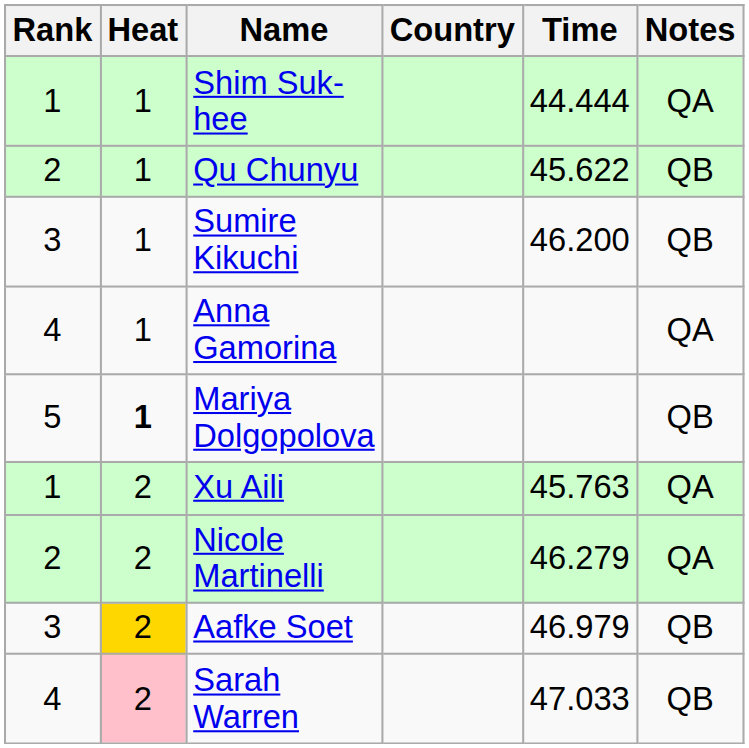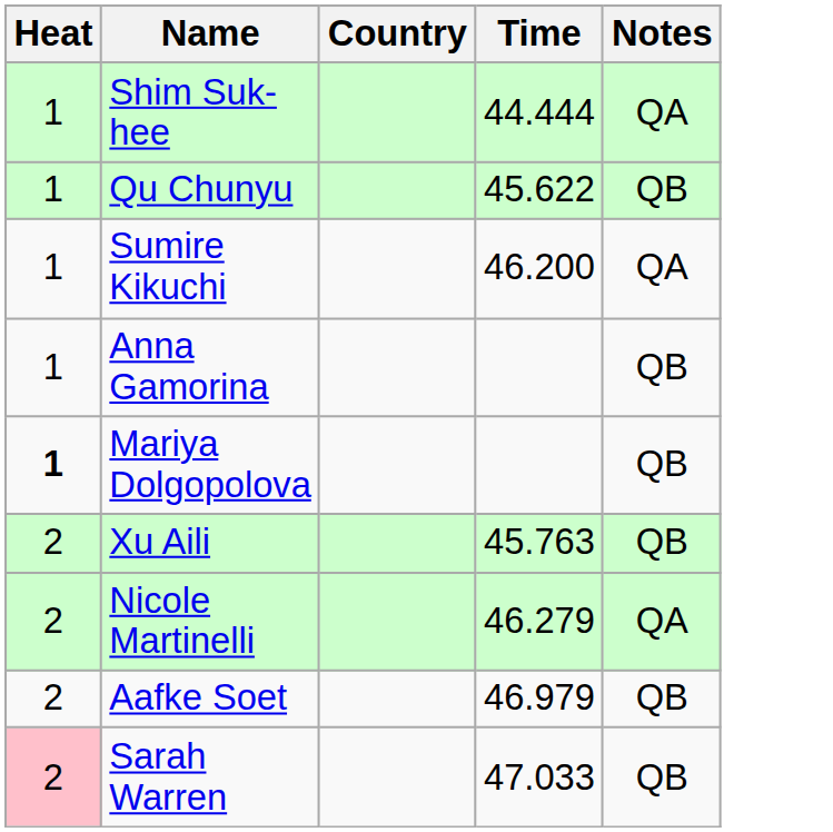- column: Rank | 1 | 2 | 3 | 4 | 5 | 1 | 2 | 3 | 4
Sumire Kikuchi | Notes: QB -> QA
Anna Gamorina | Notes: QA -> QB
Xu Aili | Notes: QA -> QB
Aafke Soet | Heat: gold background -> no background
